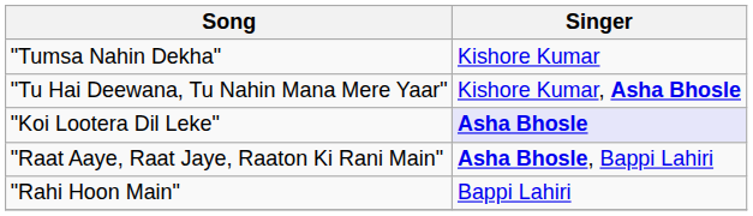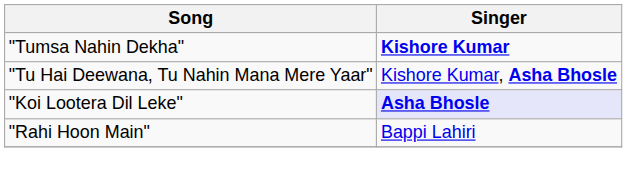"Tumsa Nahin Dekha" | Singer: normal -> bold
- row: "Raat Aaye, Raat Jaye, Raaton Ki Rani Main" | Asha Bhosle, Bappi Lahiri
